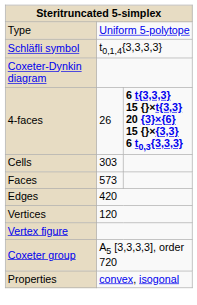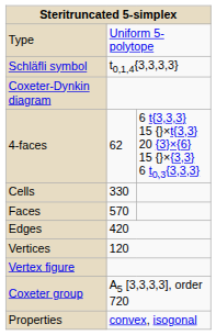4-faces | column 2: 26 -> 62
4-faces | column 3: bold -> normal
Cells | column 2: 303 -> 330
Faces | column 2: 573 -> 570
